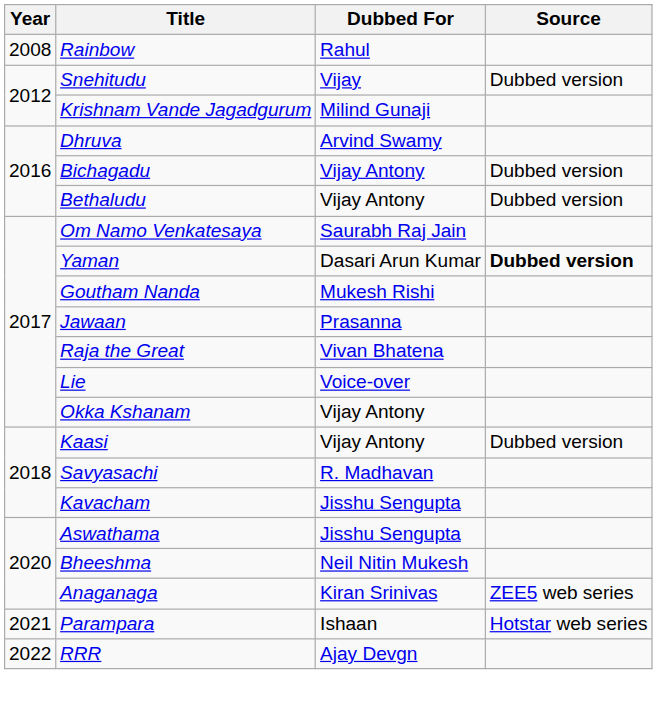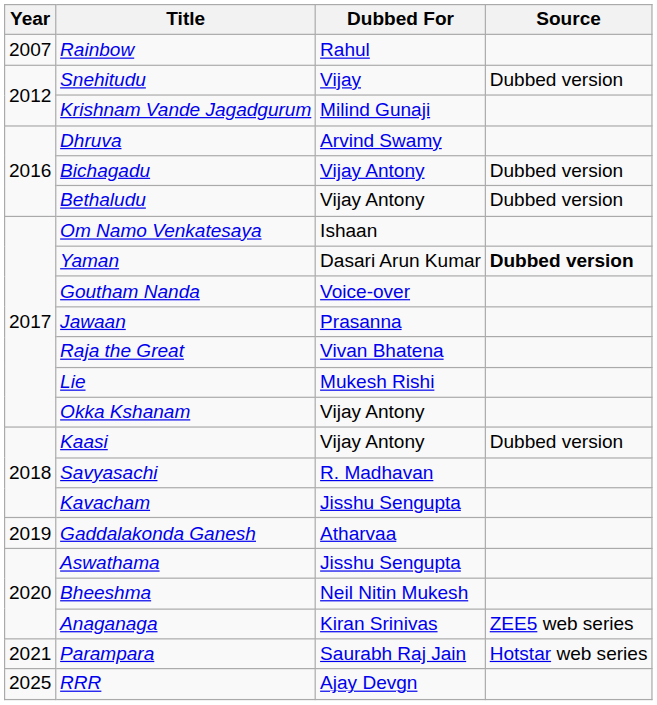Rainbow | Year: 2008 -> 2007
Om Namo Venkatesaya | Dubbed For: Saurabh Raj Jain -> Ishaan
Goutham Nanda | Dubbed For: Mukesh Rishi -> Voice-over
Lie | Dubbed For: Voice-over -> Mukesh Rishi
+ row: 2019 | Gaddalakonda Ganesh | Atharvaa
Parampara | Dubbed For: Ishaan -> Saurabh Raj Jain
RRR | Year: 2022 -> 2025
